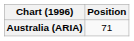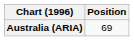Australia (ARIA) | Position: 71 -> 69
